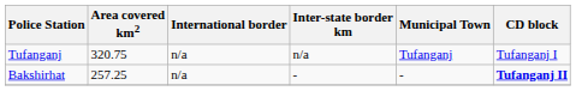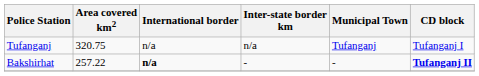Bakshirhat | Area covered km2: 257.25 -> 257.22
Bakshirhat | International border: normal -> bold
